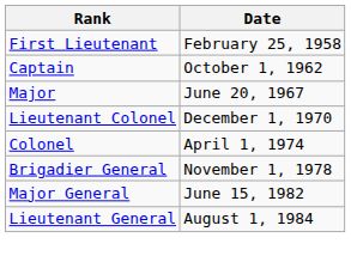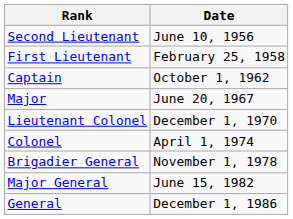+ row: Second Lieutenant | June 10, 1956
- row: Lieutenant General | August 1, 1984
+ row: General | December 1, 1986
